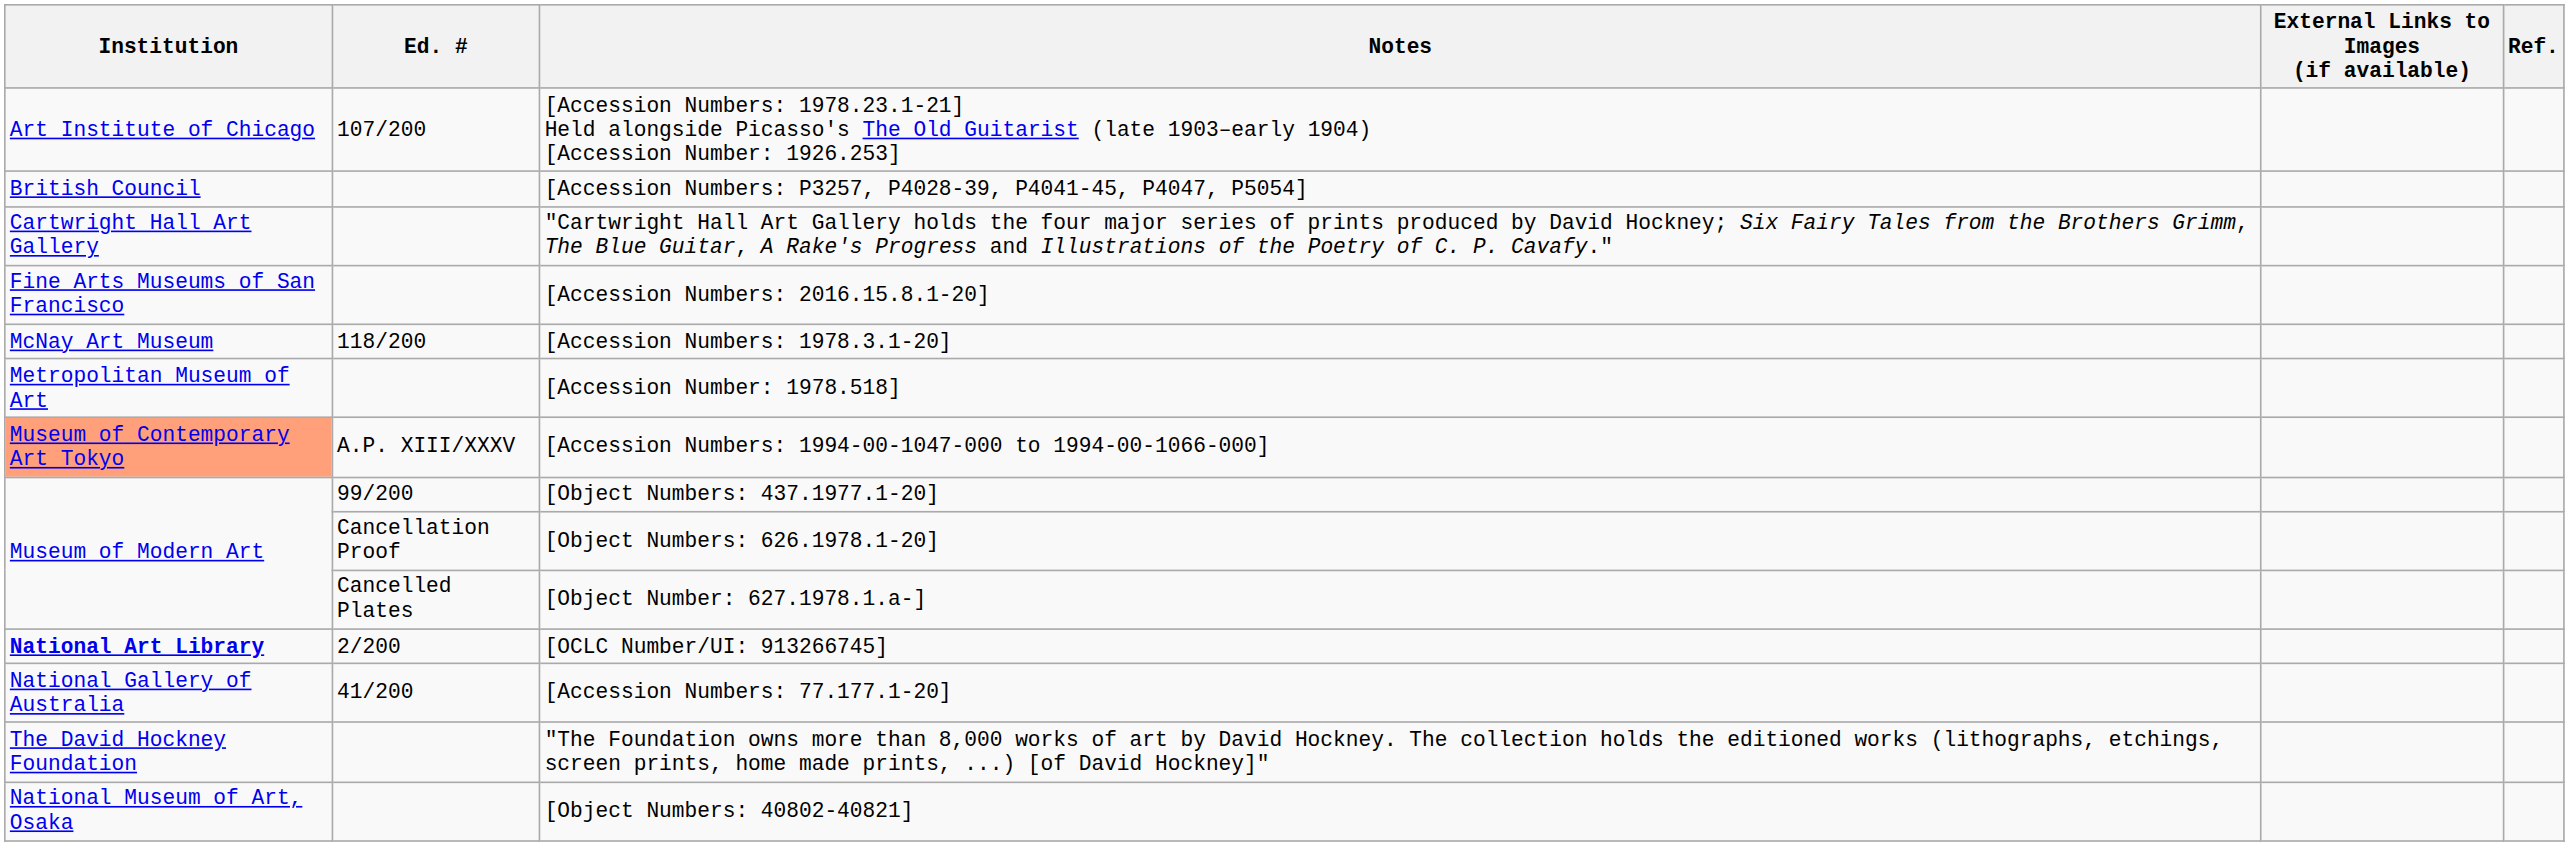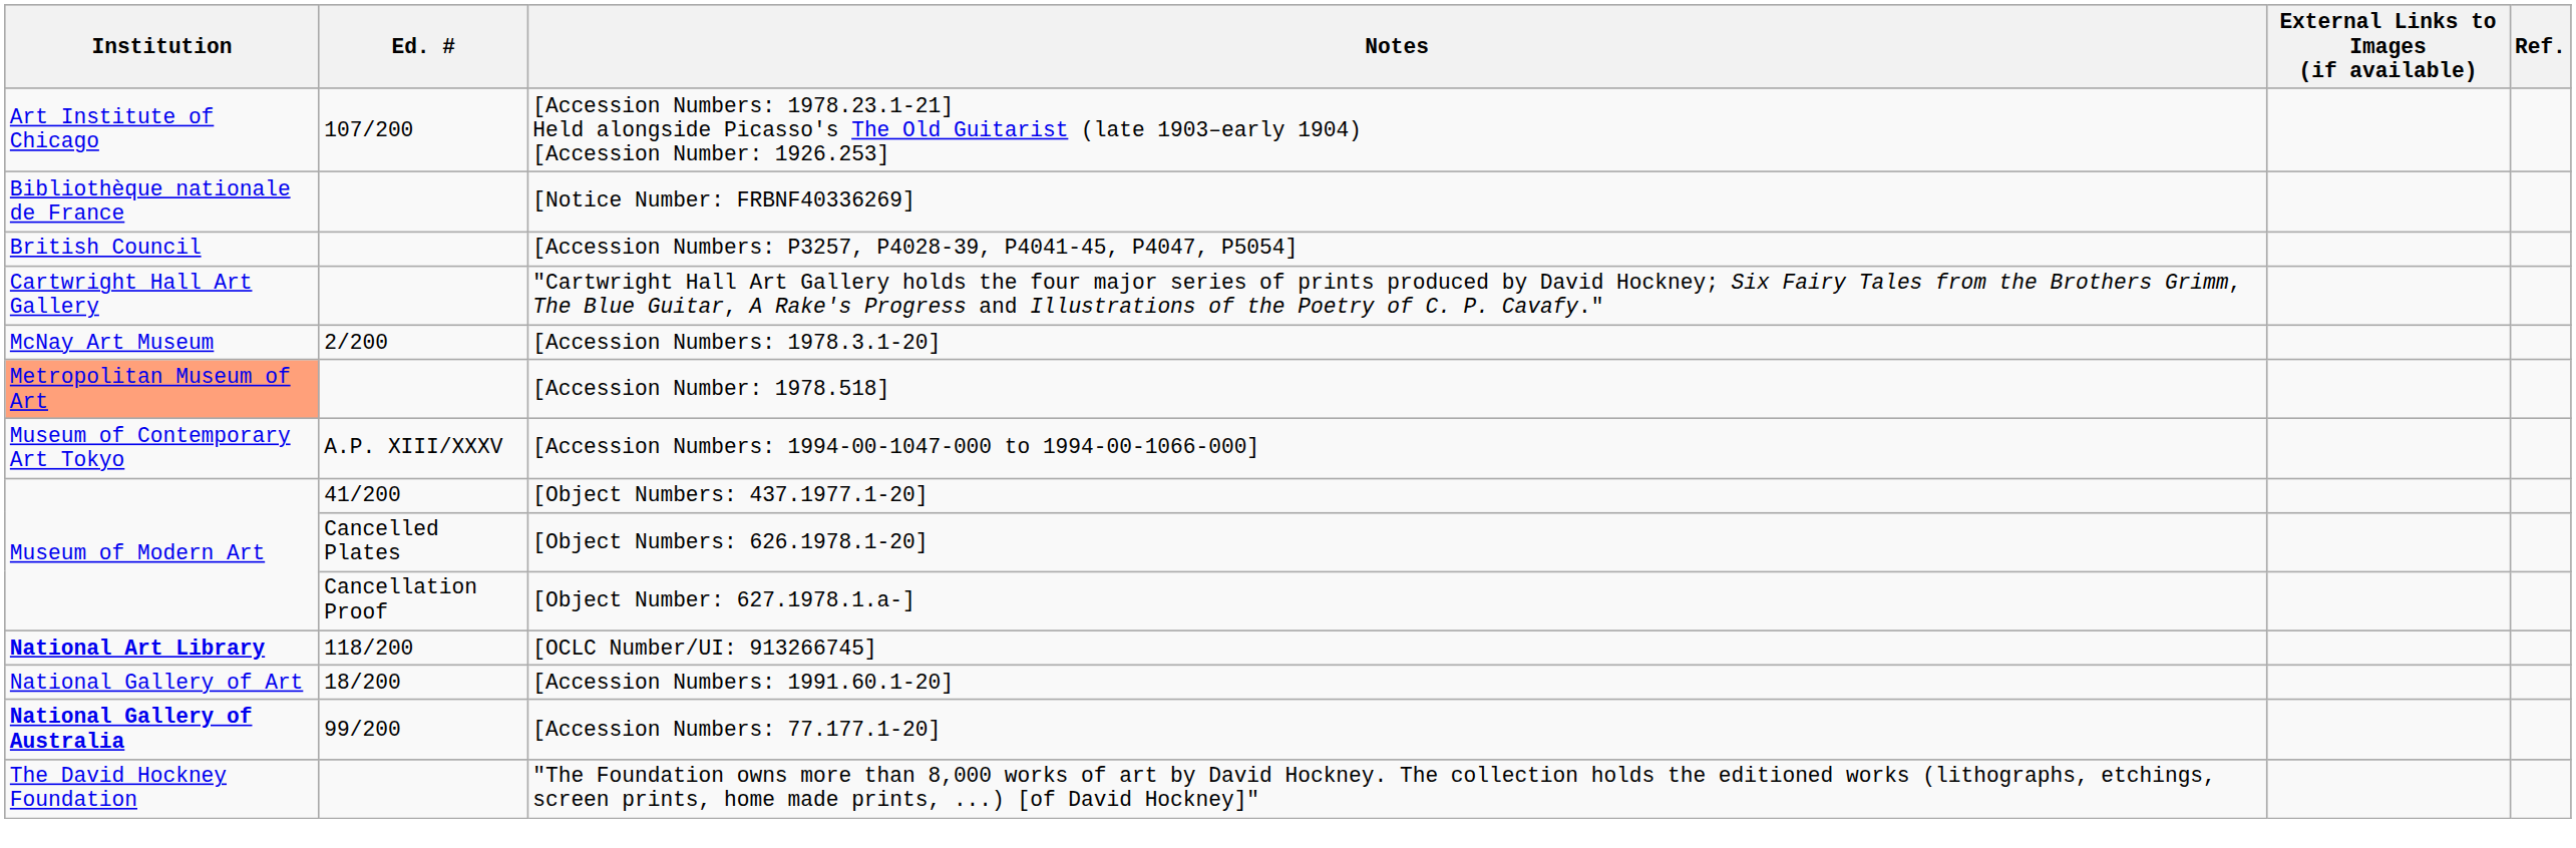+ row: Bibliothèque nationale de France | [Notice Number: FRBNF40336269]
- row: Fine Arts Museums of San Francisco | [Accession Numbers: 2016.15.8.1-20]
[Accession Numbers: 1978.3.1-20] | Ed. #: 118/200 -> 2/200
[Accession Number: 1978.518] | Institution: no background -> lightsalmon background
[Accession Numbers: 1994-00-1047-000 to 1994-00-1066-000] | Institution: lightsalmon background -> no background
[Object Numbers: 437.1977.1-20] | Ed. #: 99/200 -> 41/200
[Object Numbers: 626.1978.1-20] | Ed. #: Cancellation Proof -> Cancelled Plates
[Object Number: 627.1978.1.a-] | Ed. #: Cancelled Plates -> Cancellation Proof
[OCLC Number/UI: 913266745] | Ed. #: 2/200 -> 118/200
+ row: National Gallery of Art | 18/200 | [Accession Numbers: 1991.60.1-20]
[Accession Numbers: 77.177.1-20] | Institution: normal -> bold
[Accession Numbers: 77.177.1-20] | Ed. #: 41/200 -> 99/200
- row: National Museum of Art, Osaka | [Object Numbers: 40802-40821]
